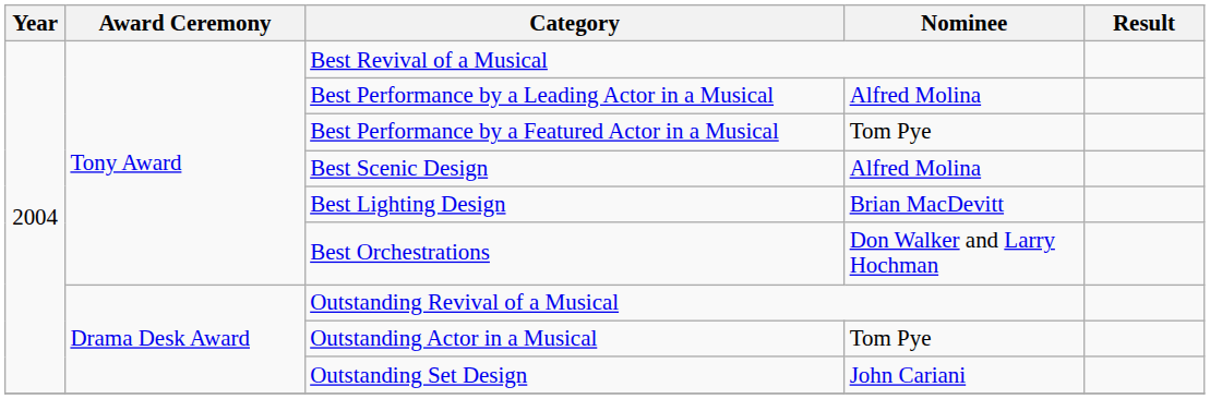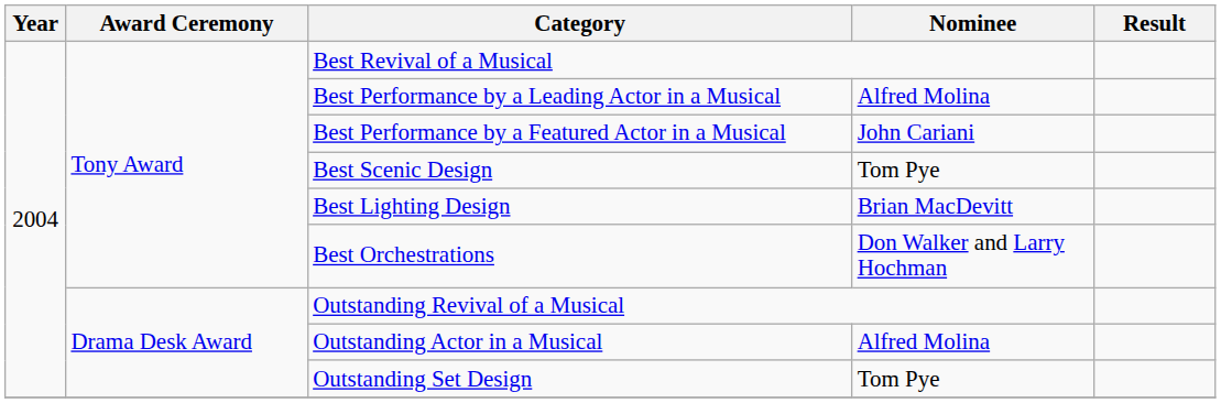Best Performance by a Featured Actor in a Musical | Nominee: Tom Pye -> John Cariani
Best Scenic Design | Nominee: Alfred Molina -> Tom Pye
Outstanding Actor in a Musical | Nominee: Tom Pye -> Alfred Molina
Outstanding Set Design | Nominee: John Cariani -> Tom Pye
